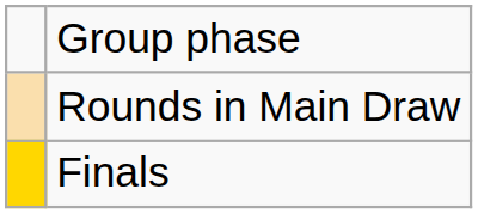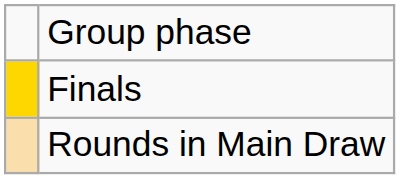rows swapped: Rounds in Main Draw <-> Finals
